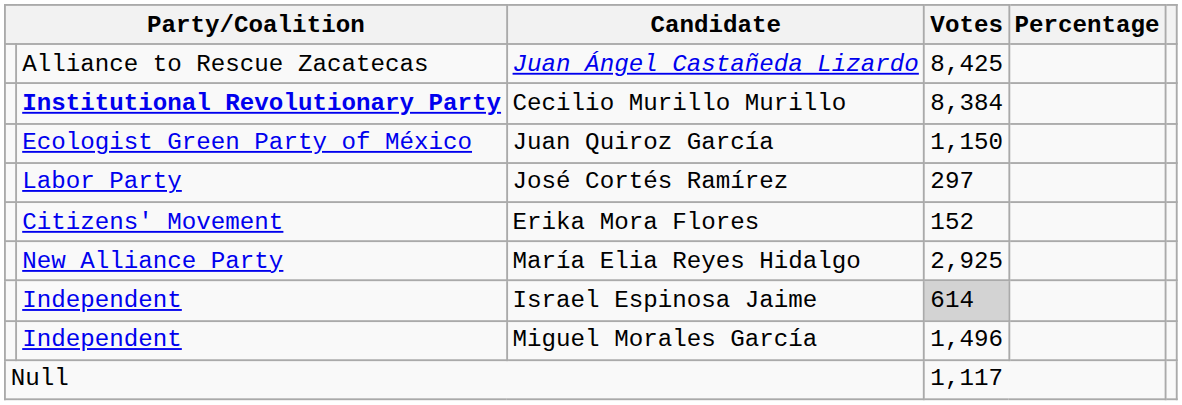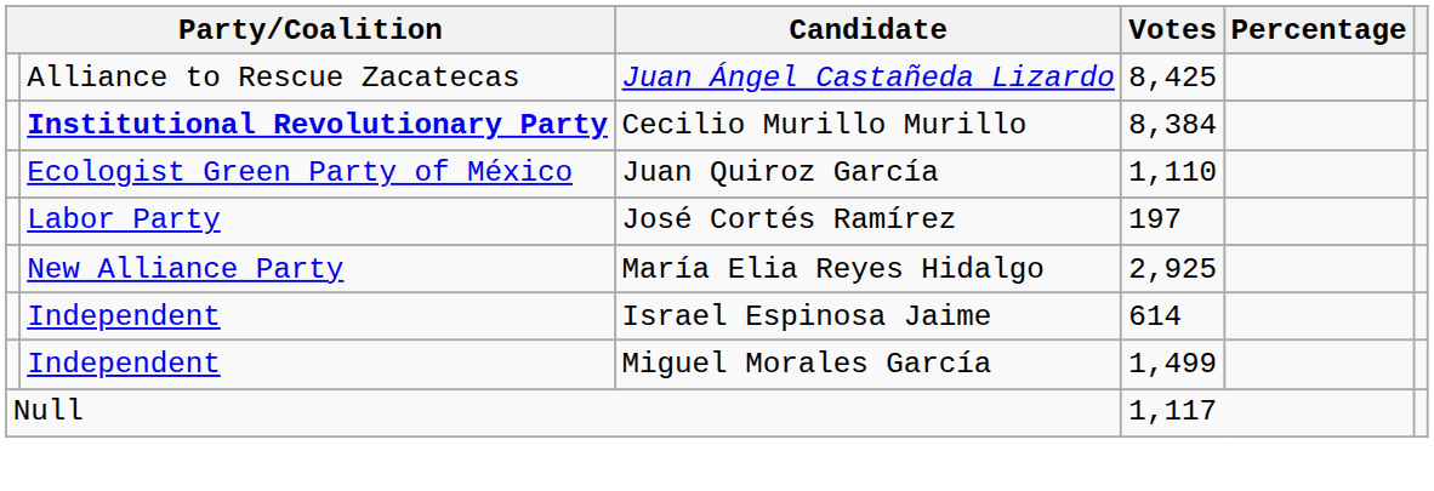Juan Quiroz García | Votes: 1,150 -> 1,110
José Cortés Ramírez | Votes: 297 -> 197
- row: Citizens' Movement | Erika Mora Flores | 152
Israel Espinosa Jaime | Votes: lightgrey background -> no background
Miguel Morales García | Votes: 1,496 -> 1,499
